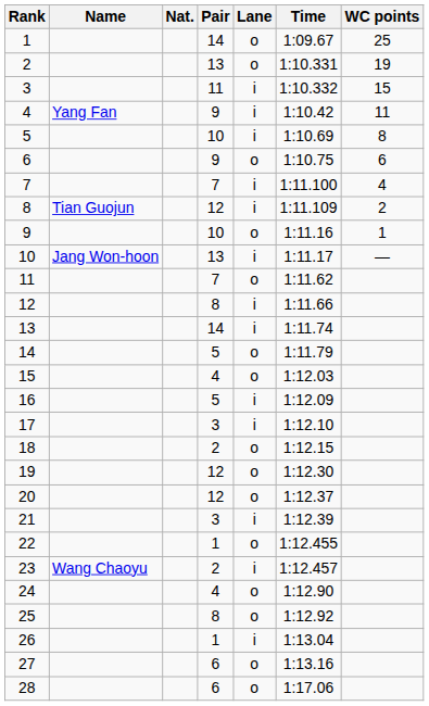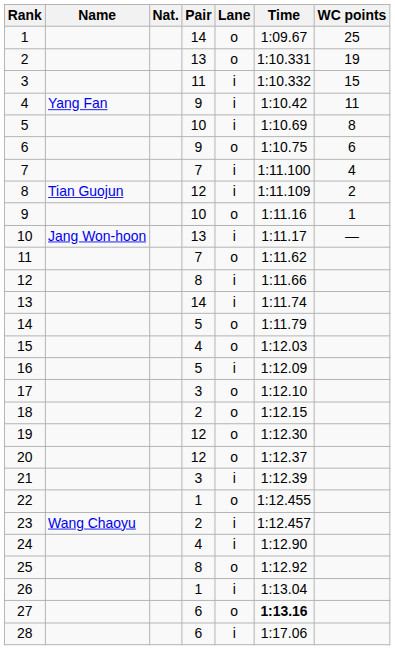17 | Lane: i -> o
24 | Lane: o -> i
27 | Time: normal -> bold
28 | Lane: o -> i
